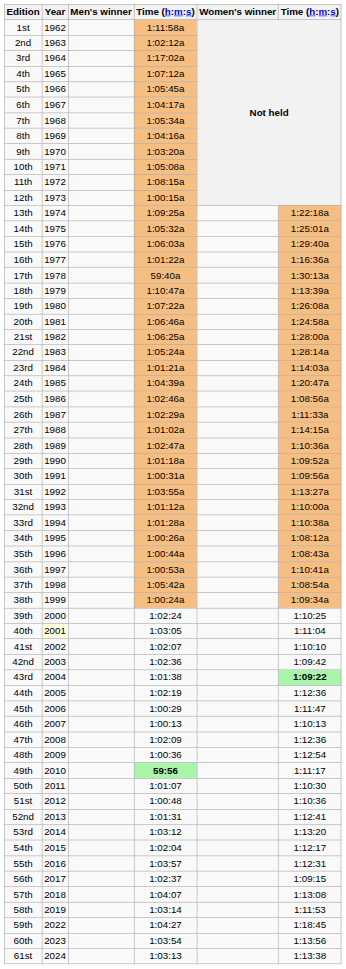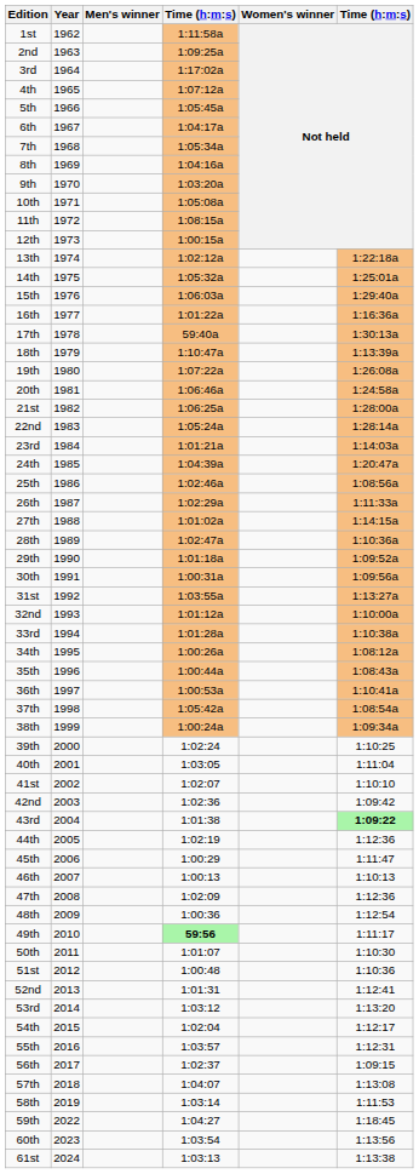2nd | column 4: 1:02:12a -> 1:09:25a
13th | column 4: 1:09:25a -> 1:02:12a
40th | Year: lightyellow background -> no background
